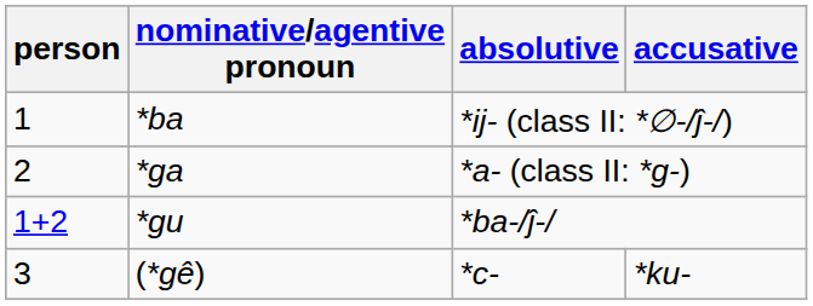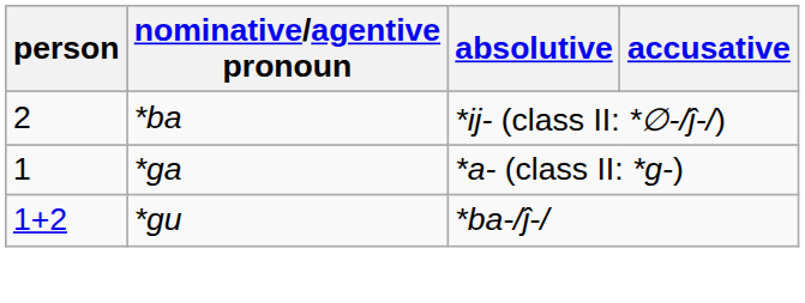*ba | person: 1 -> 2
*ga | person: 2 -> 1
- row: 3 | (*gê) | *c- | *ku-
